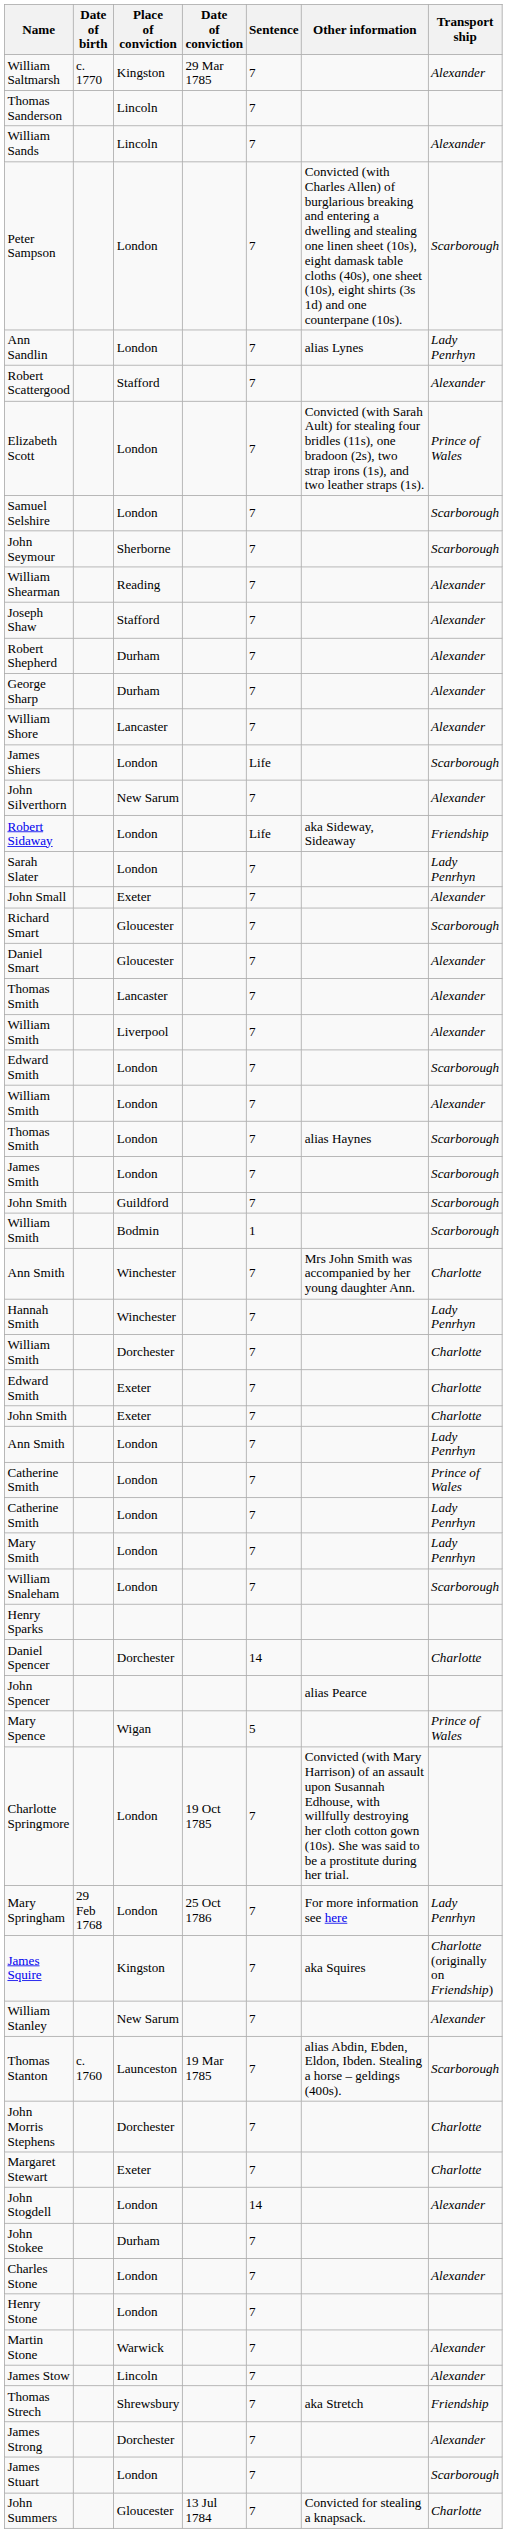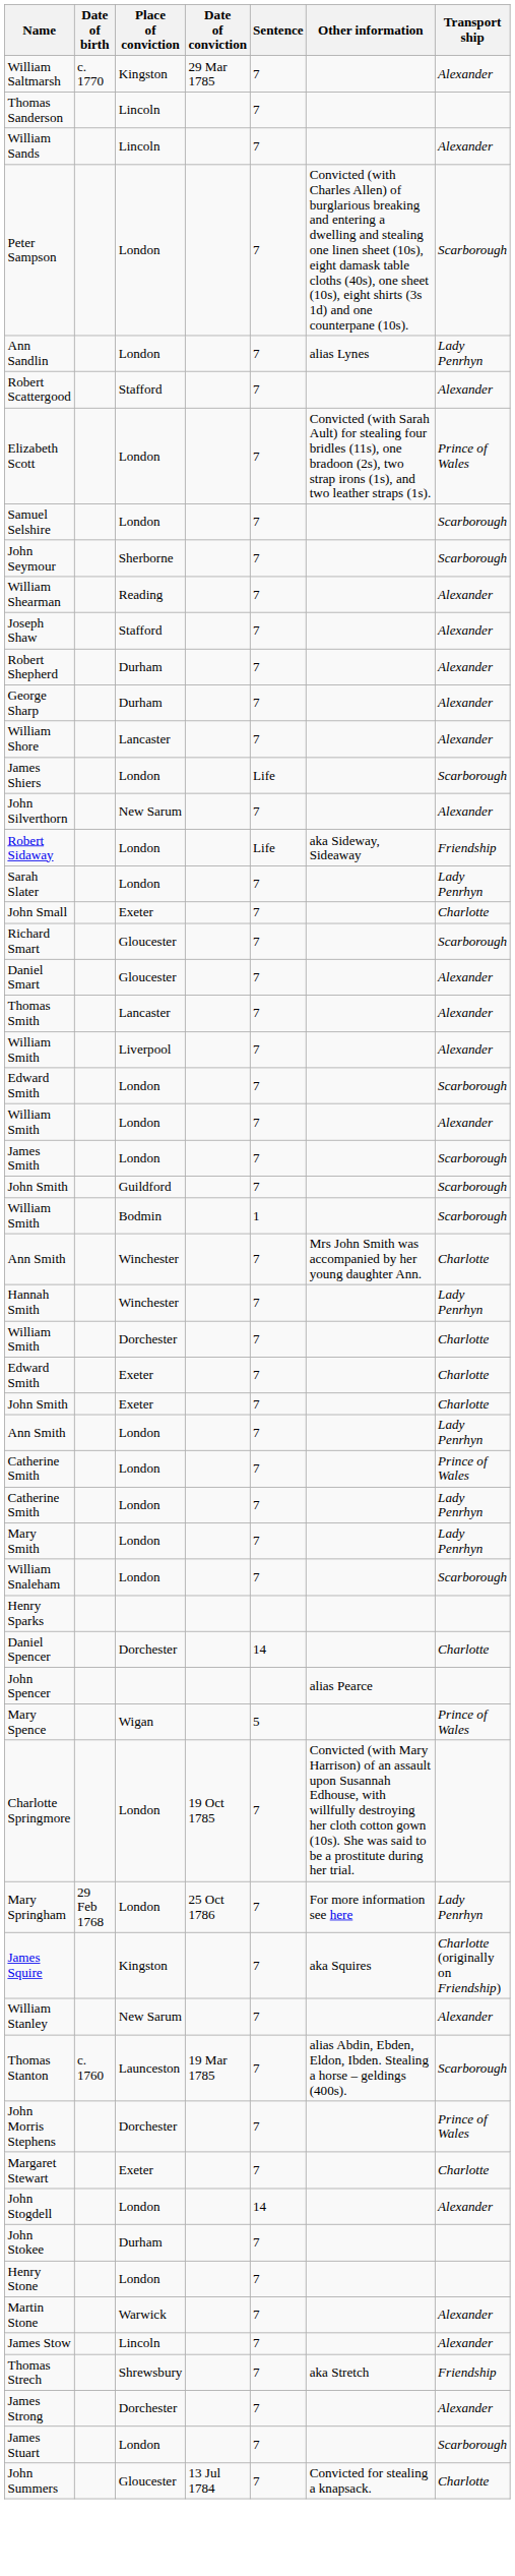John Small | Transport ship: Alexander -> Charlotte
- row: Thomas Smith | London | 7 | alias Haynes | Scarborough
John Morris Stephens | Transport ship: Charlotte -> Prince of Wales
- row: Charles Stone | London | 7 | Alexander
